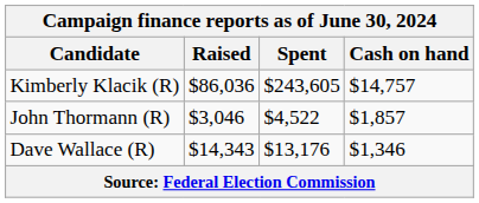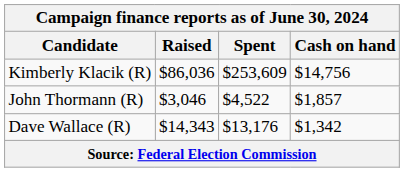Kimberly Klacik (R) | Spent: $243,605 -> $253,609
Kimberly Klacik (R) | Cash on hand: $14,757 -> $14,756
Dave Wallace (R) | Cash on hand: $1,346 -> $1,342
